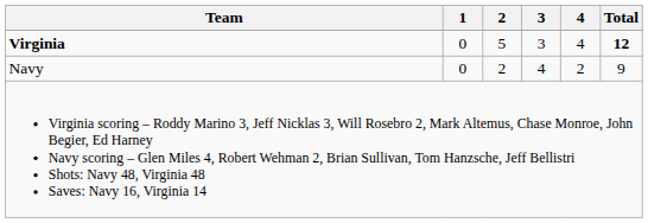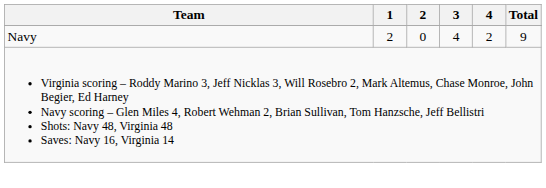- row: Virginia | 0 | 5 | 3 | 4 | 12
Navy | 1: 0 -> 2
Navy | 2: 2 -> 0
